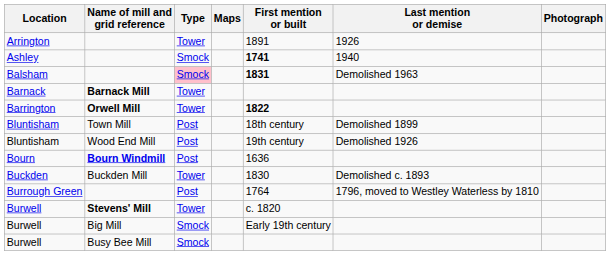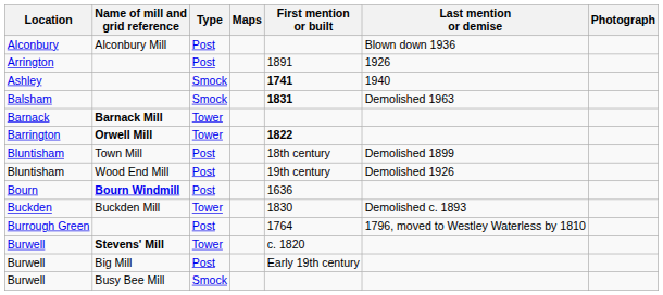+ row: Alconbury | Alconbury Mill | Post | Blown down 1936
Arrington | Type: Tower -> Post
Balsham | Type: pink background -> no background
Burwell / Big Mill | Type: Smock -> Post
